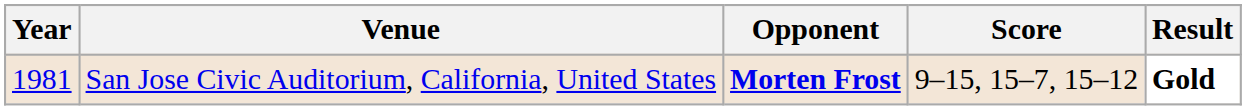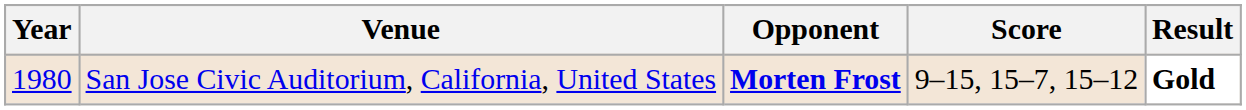San Jose Civic Auditorium, California, United States | Year: 1981 -> 1980
